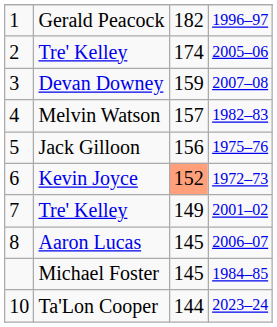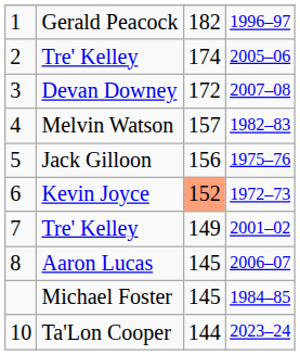Devan Downey | column 3: 159 -> 172
